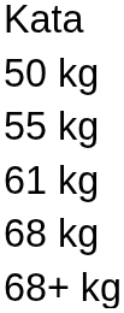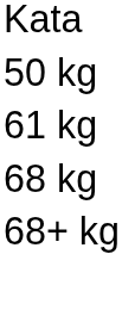- row: 55 kg
